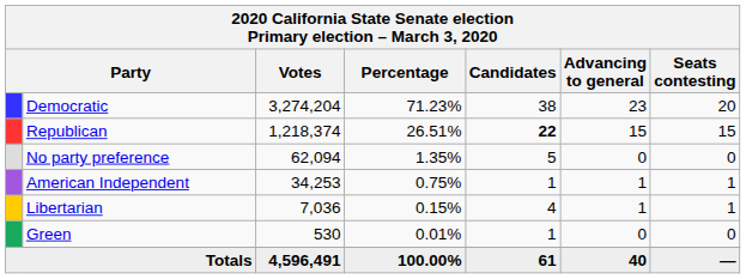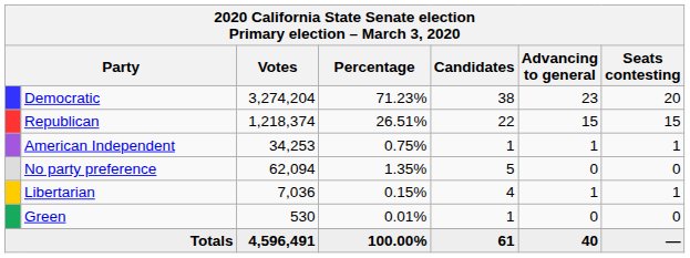Republican | Candidates: bold -> normal
rows swapped: No party preference <-> American Independent
